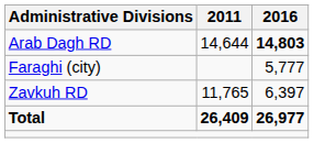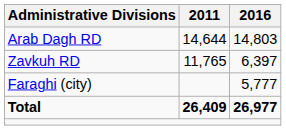Arab Dagh RD | 2016: bold -> normal
rows swapped: Zavkuh RD <-> Faraghi (city)
